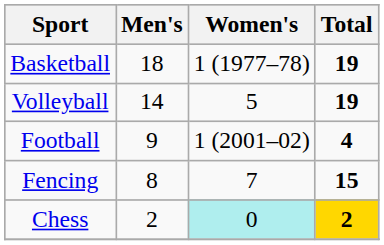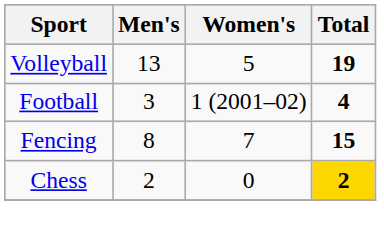- row: Basketball | 18 | 1 (1977–78) | 19
Volleyball | Men's: 14 -> 13
Football | Men's: 9 -> 3
Chess | Women's: paleturquoise background -> no background
